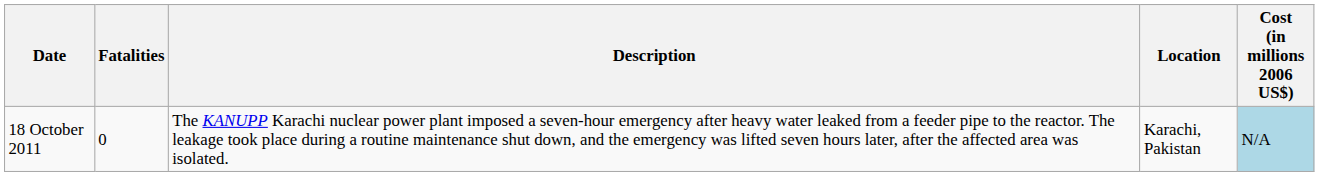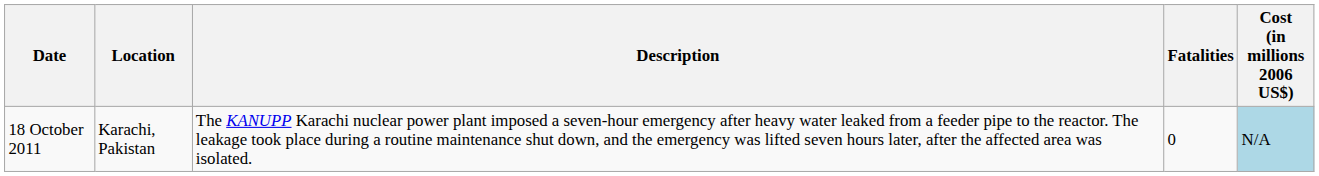columns swapped: Location <-> Fatalities
